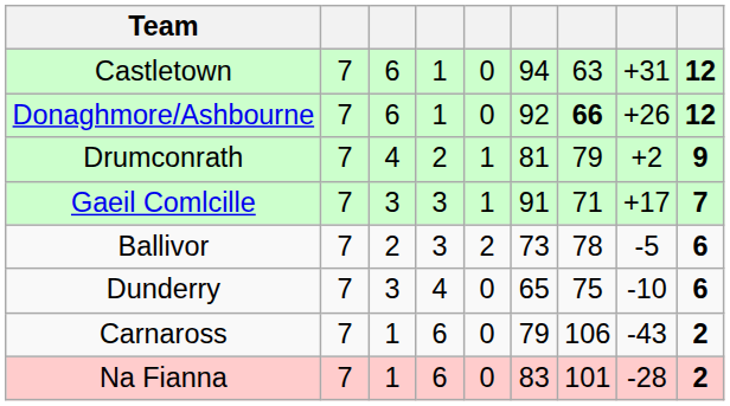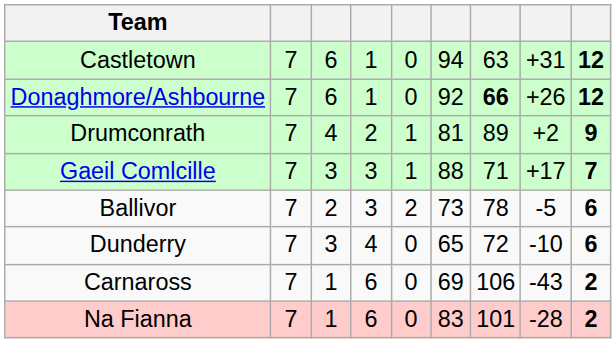Drumconrath | column 7: 79 -> 89
Gaeil Comlcille | column 6: 91 -> 88
Dunderry | column 7: 75 -> 72
Carnaross | column 6: 79 -> 69
